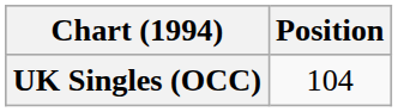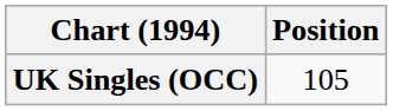UK Singles (OCC) | Position: 104 -> 105
